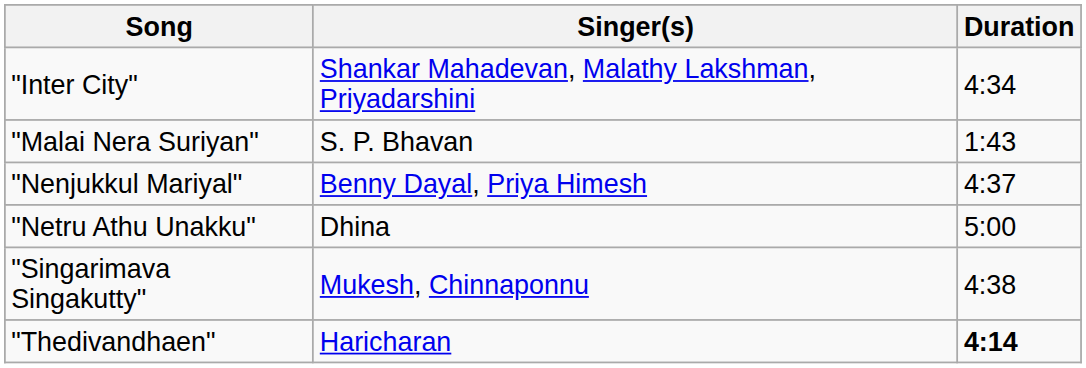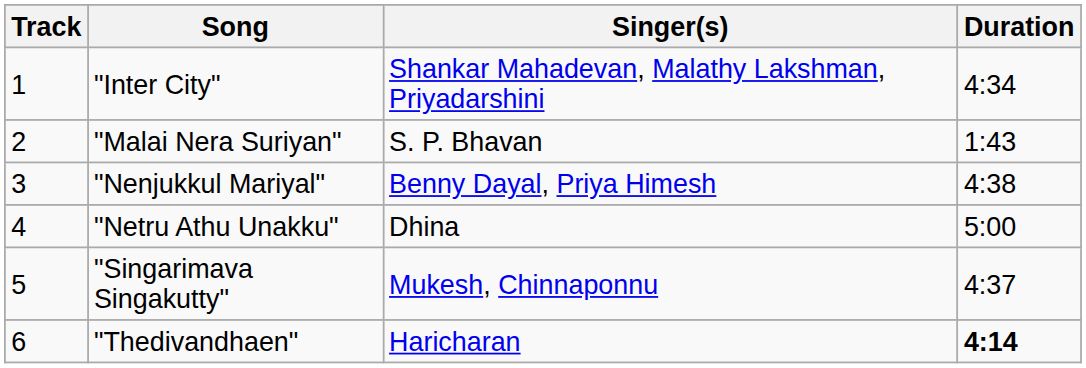+ column: Track | 1 | 2 | 3 | 4 | 5 | 6
"Nenjukkul Mariyal" | Duration: 4:37 -> 4:38
"Singarimava Singakutty" | Duration: 4:38 -> 4:37
